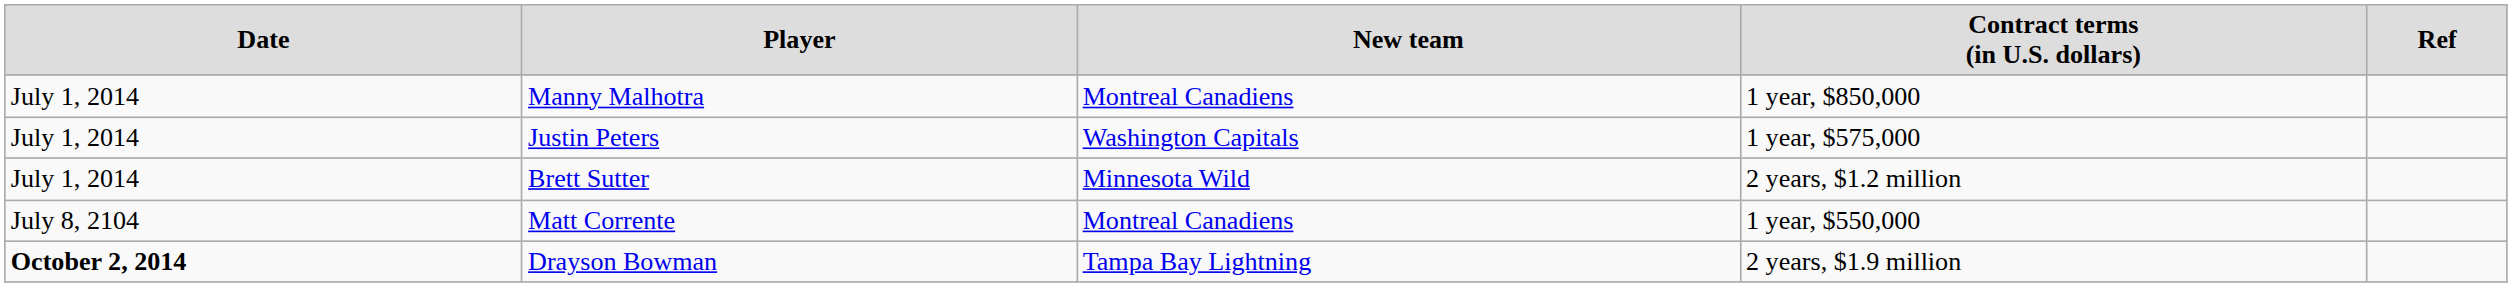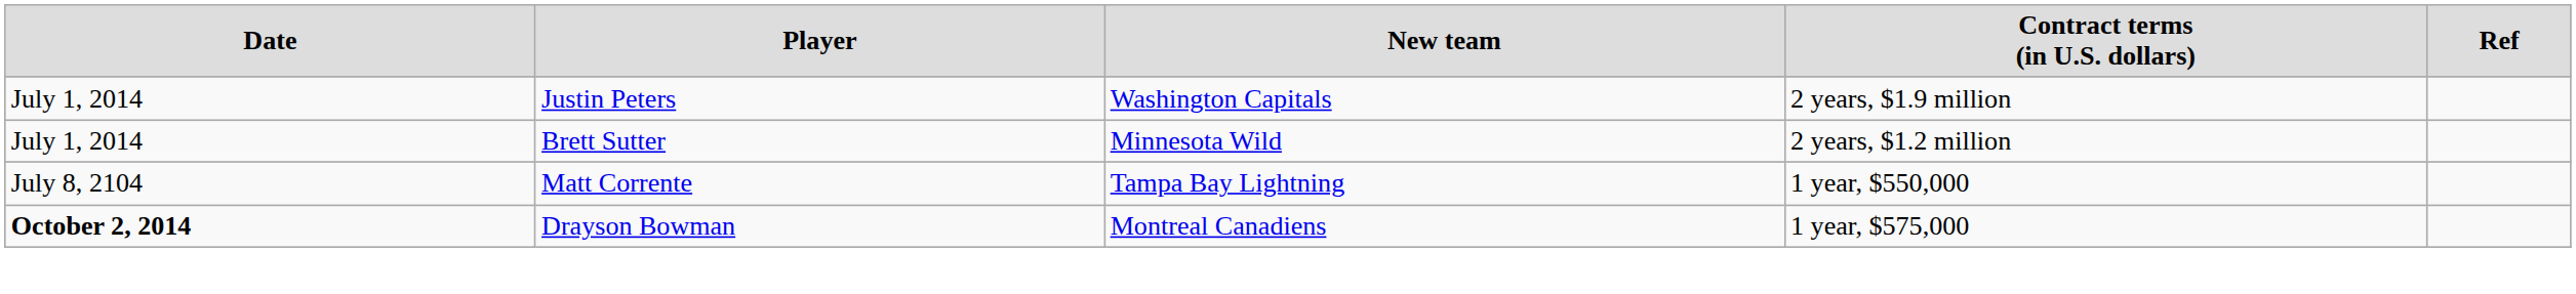- row: July 1, 2014 | Manny Malhotra | Montreal Canadiens | 1 year, $850,000
Justin Peters | column 4: 1 year, $575,000 -> 2 years, $1.9 million
Matt Corrente | column 3: Montreal Canadiens -> Tampa Bay Lightning
Drayson Bowman | column 3: Tampa Bay Lightning -> Montreal Canadiens
Drayson Bowman | column 4: 2 years, $1.9 million -> 1 year, $575,000
